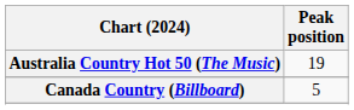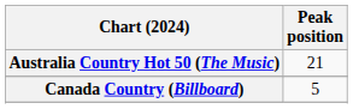Australia Country Hot 50 (The Music) | Peak position: 19 -> 21
